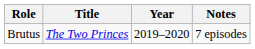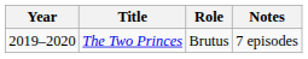columns swapped: Year <-> Role
